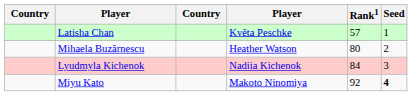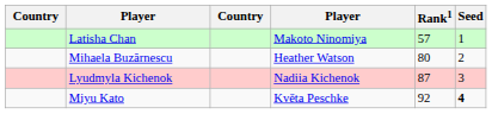Latisha Chan | column 4: Květa Peschke -> Makoto Ninomiya
Lyudmyla Kichenok | Rank1: 84 -> 87
Miyu Kato | column 4: Makoto Ninomiya -> Květa Peschke
